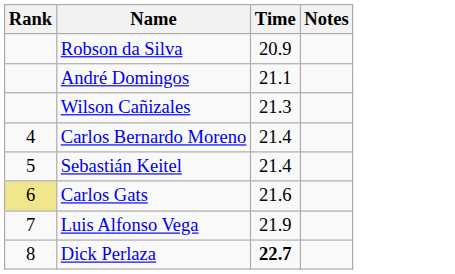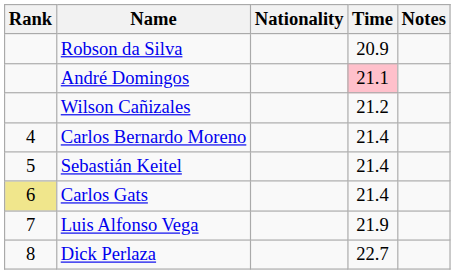+ column: Nationality
André Domingos | Time: no background -> pink background
Wilson Cañizales | Time: 21.3 -> 21.2
Carlos Gats | Time: 21.6 -> 21.4
Dick Perlaza | Time: bold -> normal
